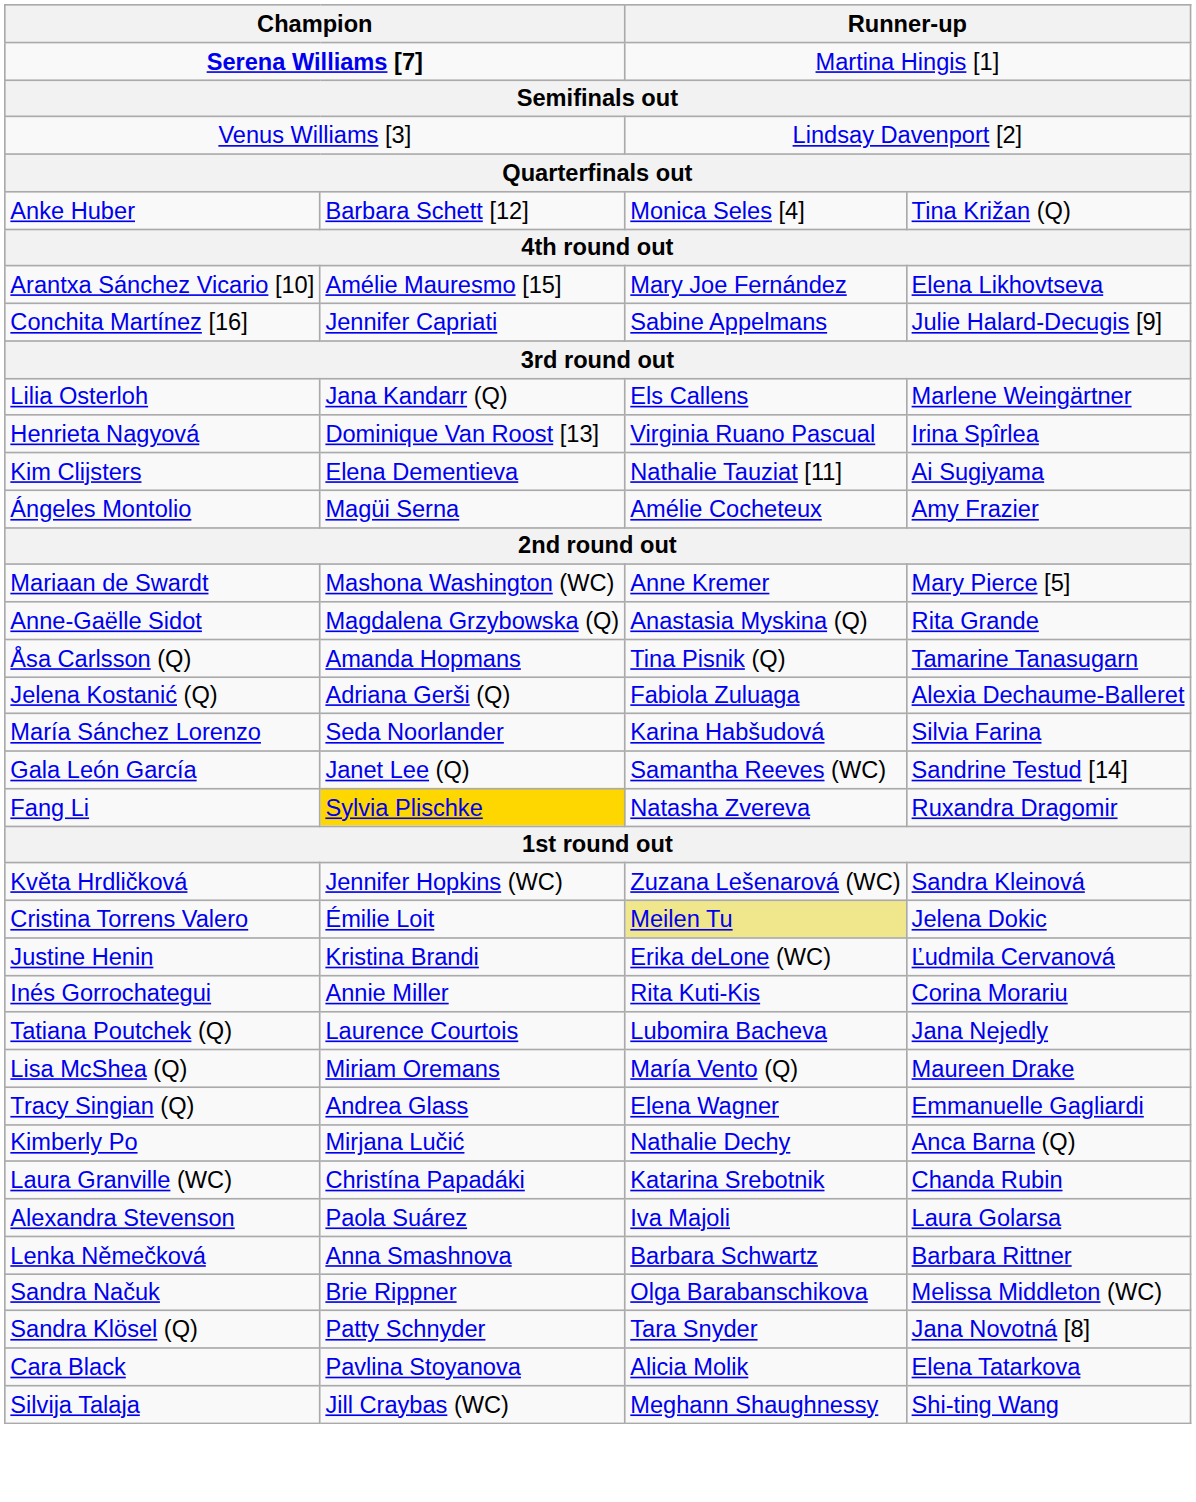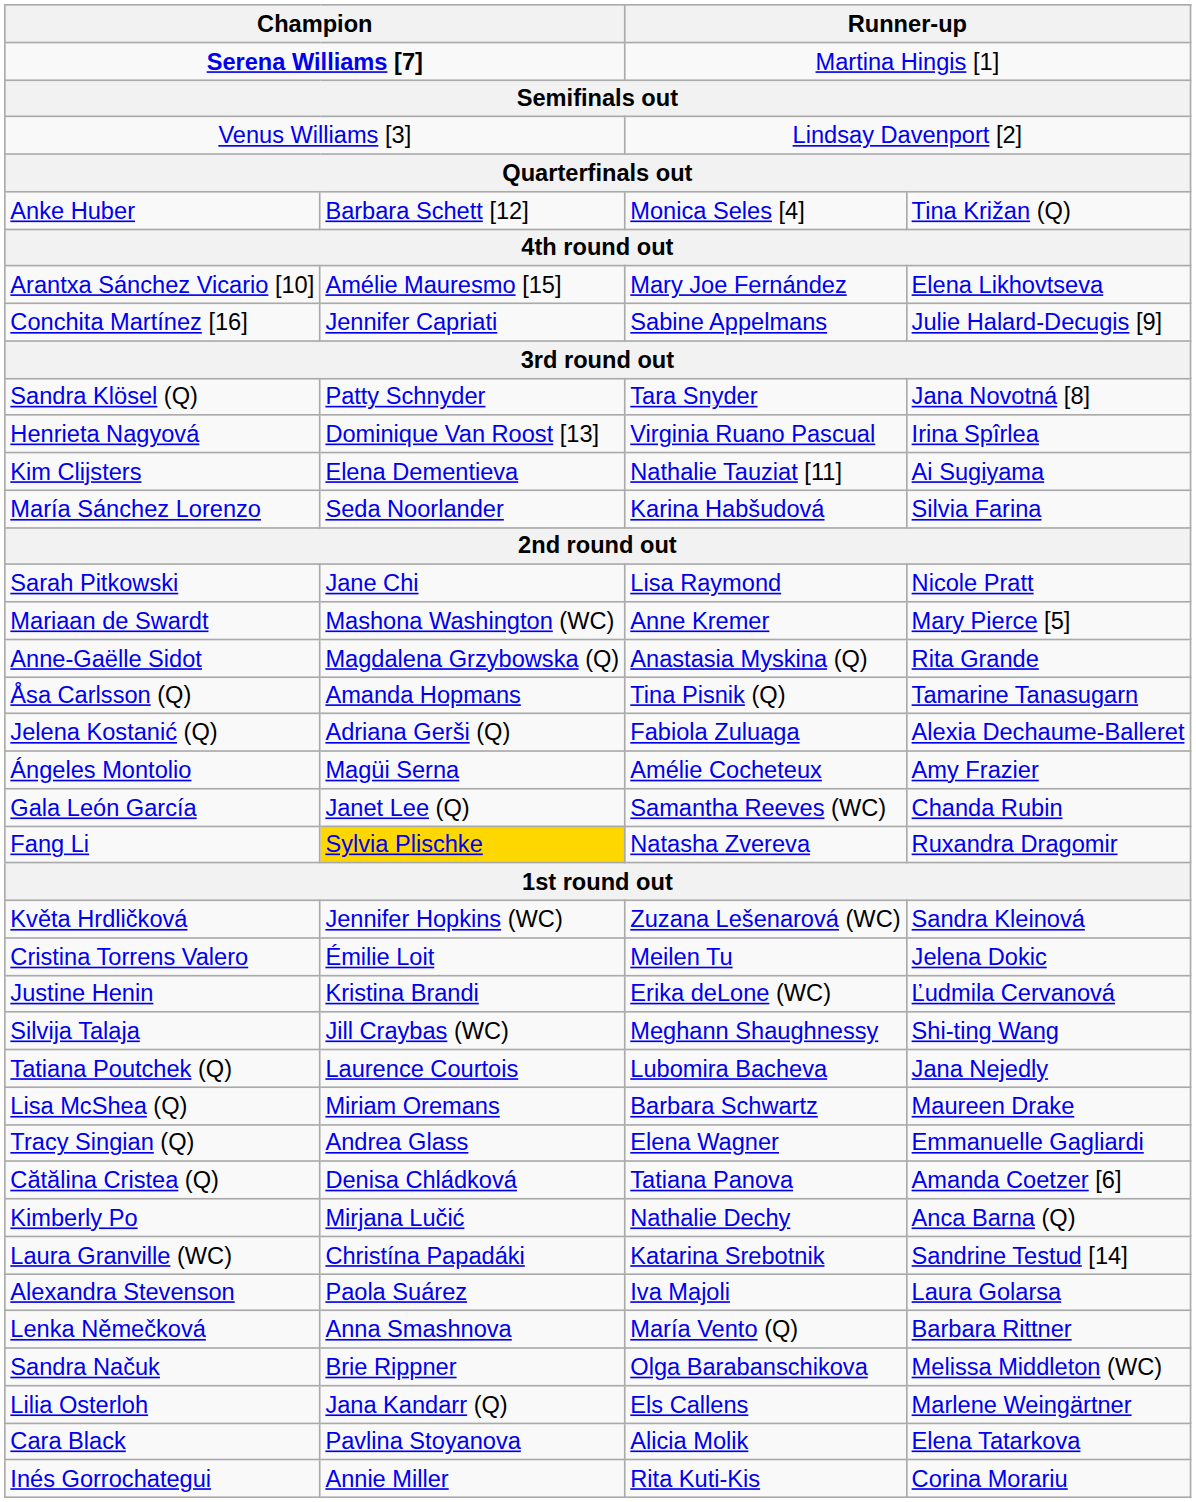rows swapped: Sandra Klösel (Q) <-> Lilia Osterloh
rows swapped: Ángeles Montolio <-> María Sánchez Lorenzo
+ row: Sarah Pitkowski | Jane Chi | Lisa Raymond | Nicole Pratt
Gala León García | column 4: Sandrine Testud [14] -> Chanda Rubin
Cristina Torrens Valero | column 3: khaki background -> no background
rows swapped: Silvija Talaja <-> Inés Gorrochategui
Lisa McShea (Q) | column 3: María Vento (Q) -> Barbara Schwartz
+ row: Cătălina Cristea (Q) | Denisa Chládková | Tatiana Panova | Amanda Coetzer [6]
Laura Granville (WC) | column 4: Chanda Rubin -> Sandrine Testud [14]
Lenka Němečková | column 3: Barbara Schwartz -> María Vento (Q)
